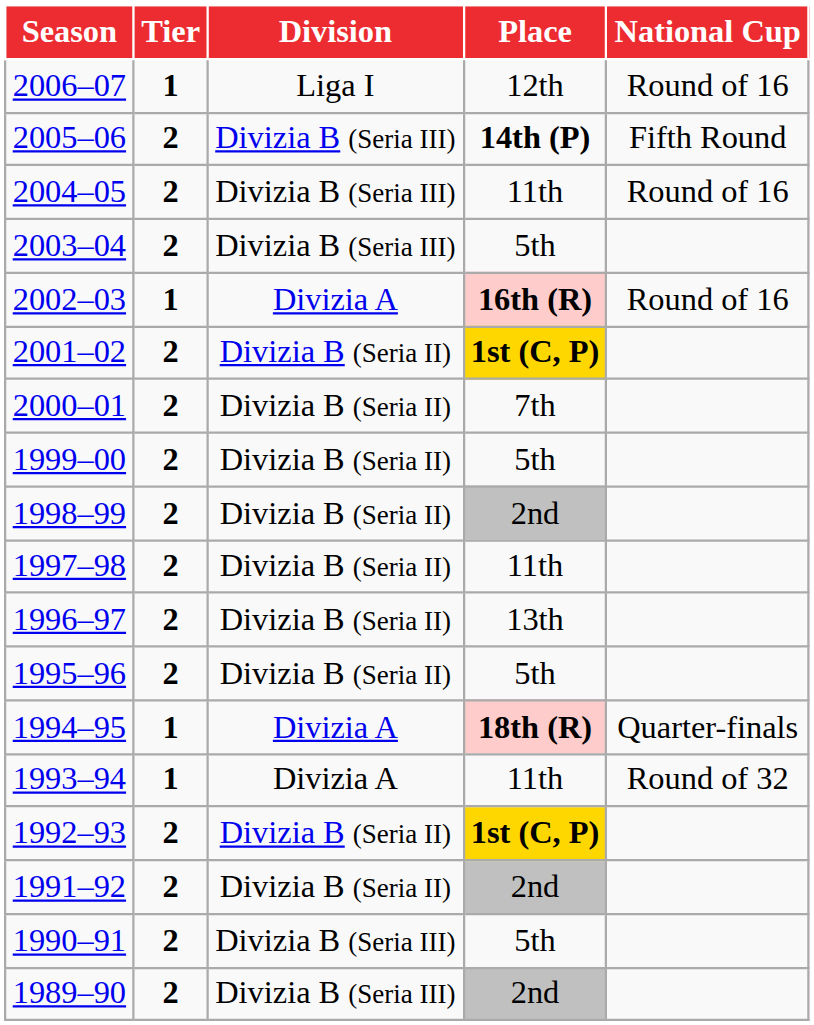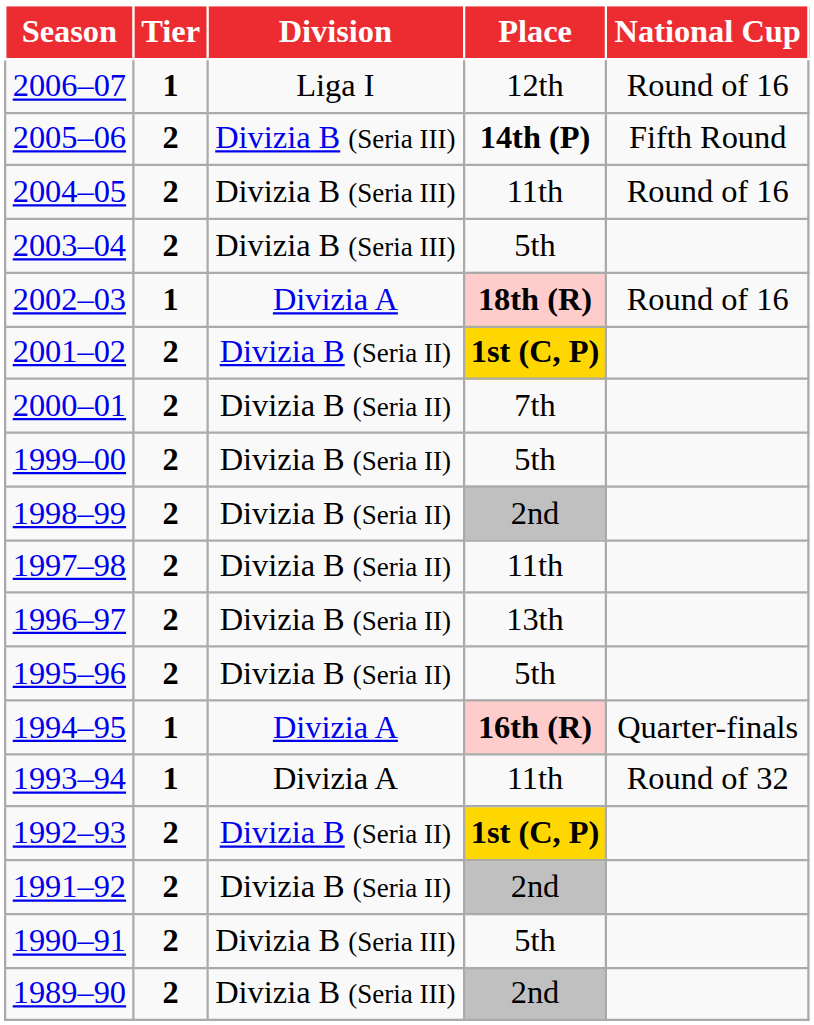2002–03 | Place: 16th (R) -> 18th (R)
1994–95 | Place: 18th (R) -> 16th (R)
